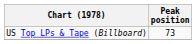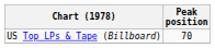US Top LPs & Tape (Billboard) | Peak position: 73 -> 70
